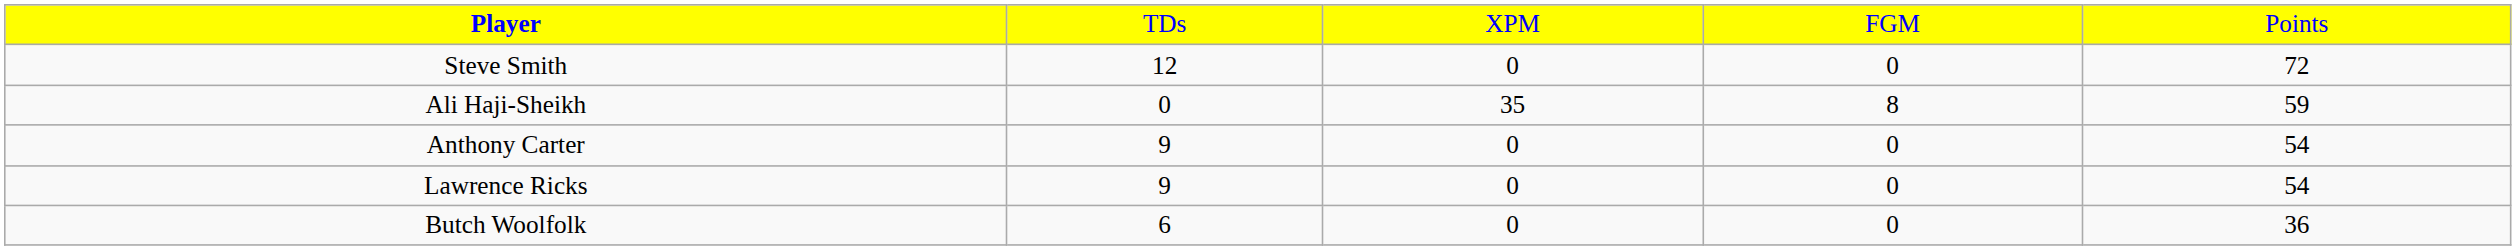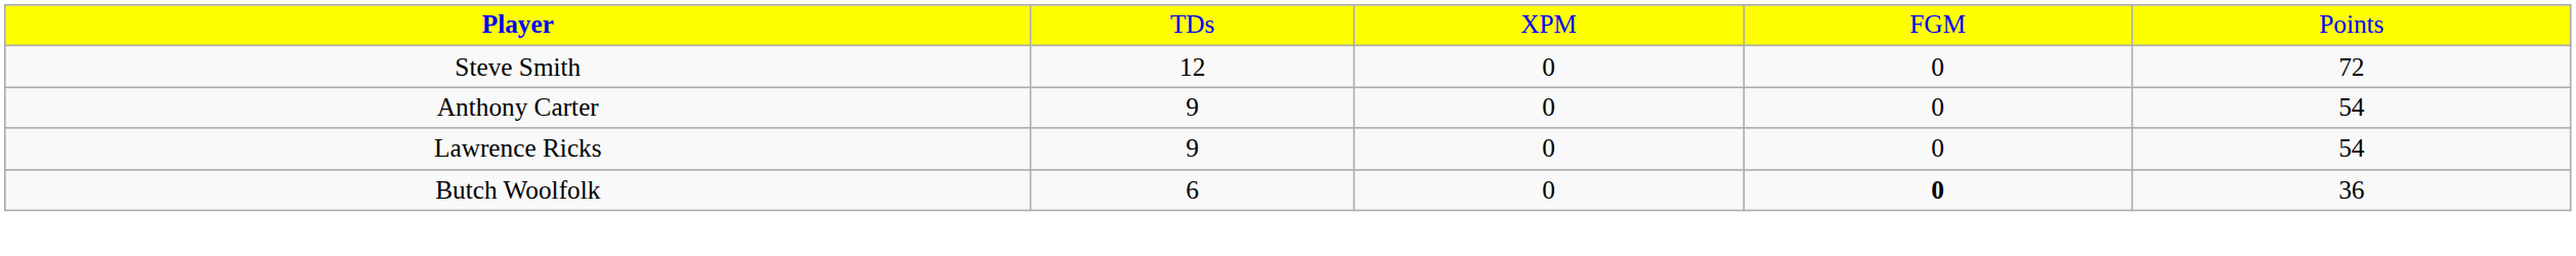- row: Ali Haji-Sheikh | 0 | 35 | 8 | 59
Butch Woolfolk | column 4: normal -> bold
